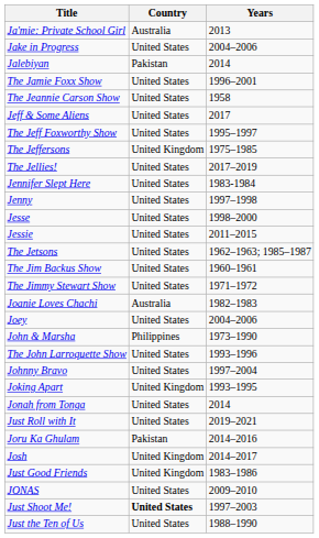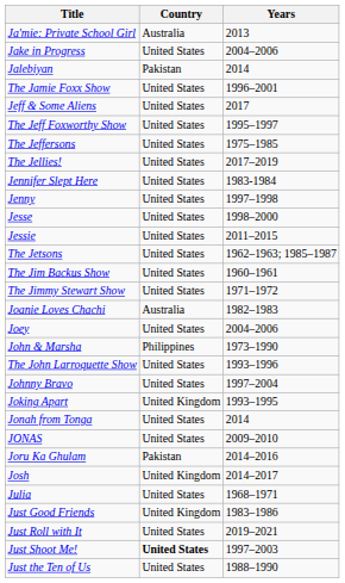- row: The Jeannie Carson Show | United States | 1958
The Jeffersons | Country: United Kingdom -> United States
rows swapped: JONAS <-> Just Roll with It
+ row: Julia | United States | 1968–1971
